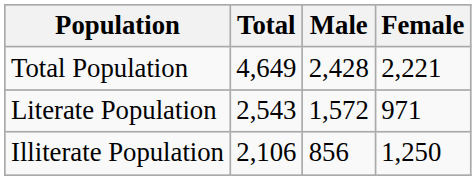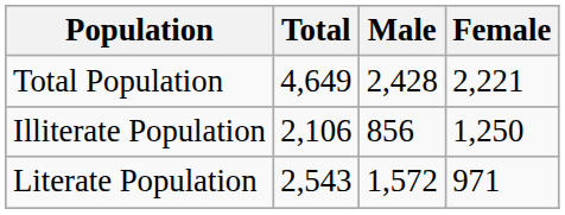rows swapped: Literate Population <-> Illiterate Population
